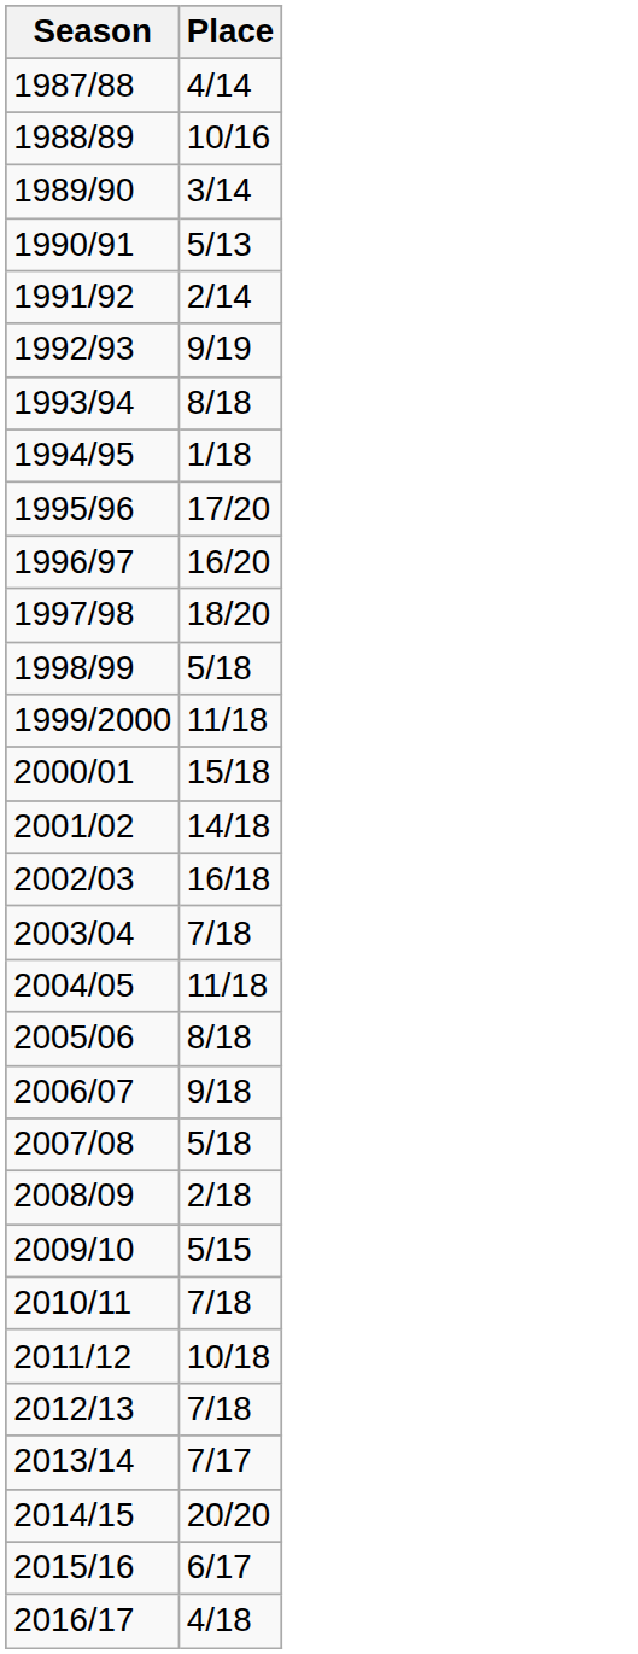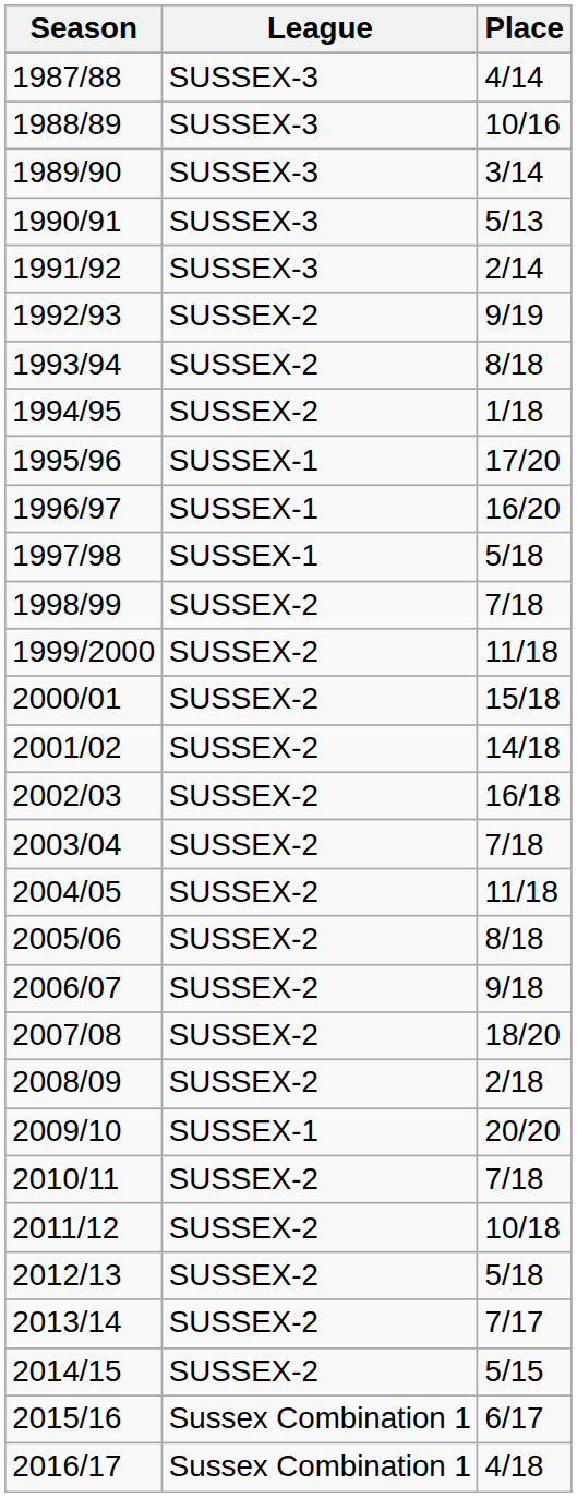+ column: League | SUSSEX-3 | SUSSEX-3 | SUSSEX-3 | SUSSEX-3 | SUSSEX-3 | SUSSEX-2 | SUSSEX-2 | SUSSEX-2 | SUSSEX-1 | SUSSEX-1 | SUSSEX-1 | SUSSEX-2 | SUSSEX-2 | SUSSEX-2 | SUSSEX-2 | SUSSEX-2 | SUSSEX-2 | SUSSEX-2 | SUSSEX-2 | SUSSEX-2 | SUSSEX-2 | SUSSEX-2 | SUSSEX-1 | SUSSEX-2 | SUSSEX-2 | SUSSEX-2 | SUSSEX-2 | SUSSEX-2 | Sussex Combination 1 | Sussex Combination 1
1997/98 | Place: 18/20 -> 5/18
1998/99 | Place: 5/18 -> 7/18
2007/08 | Place: 5/18 -> 18/20
2009/10 | Place: 5/15 -> 20/20
2012/13 | Place: 7/18 -> 5/18
2014/15 | Place: 20/20 -> 5/15
